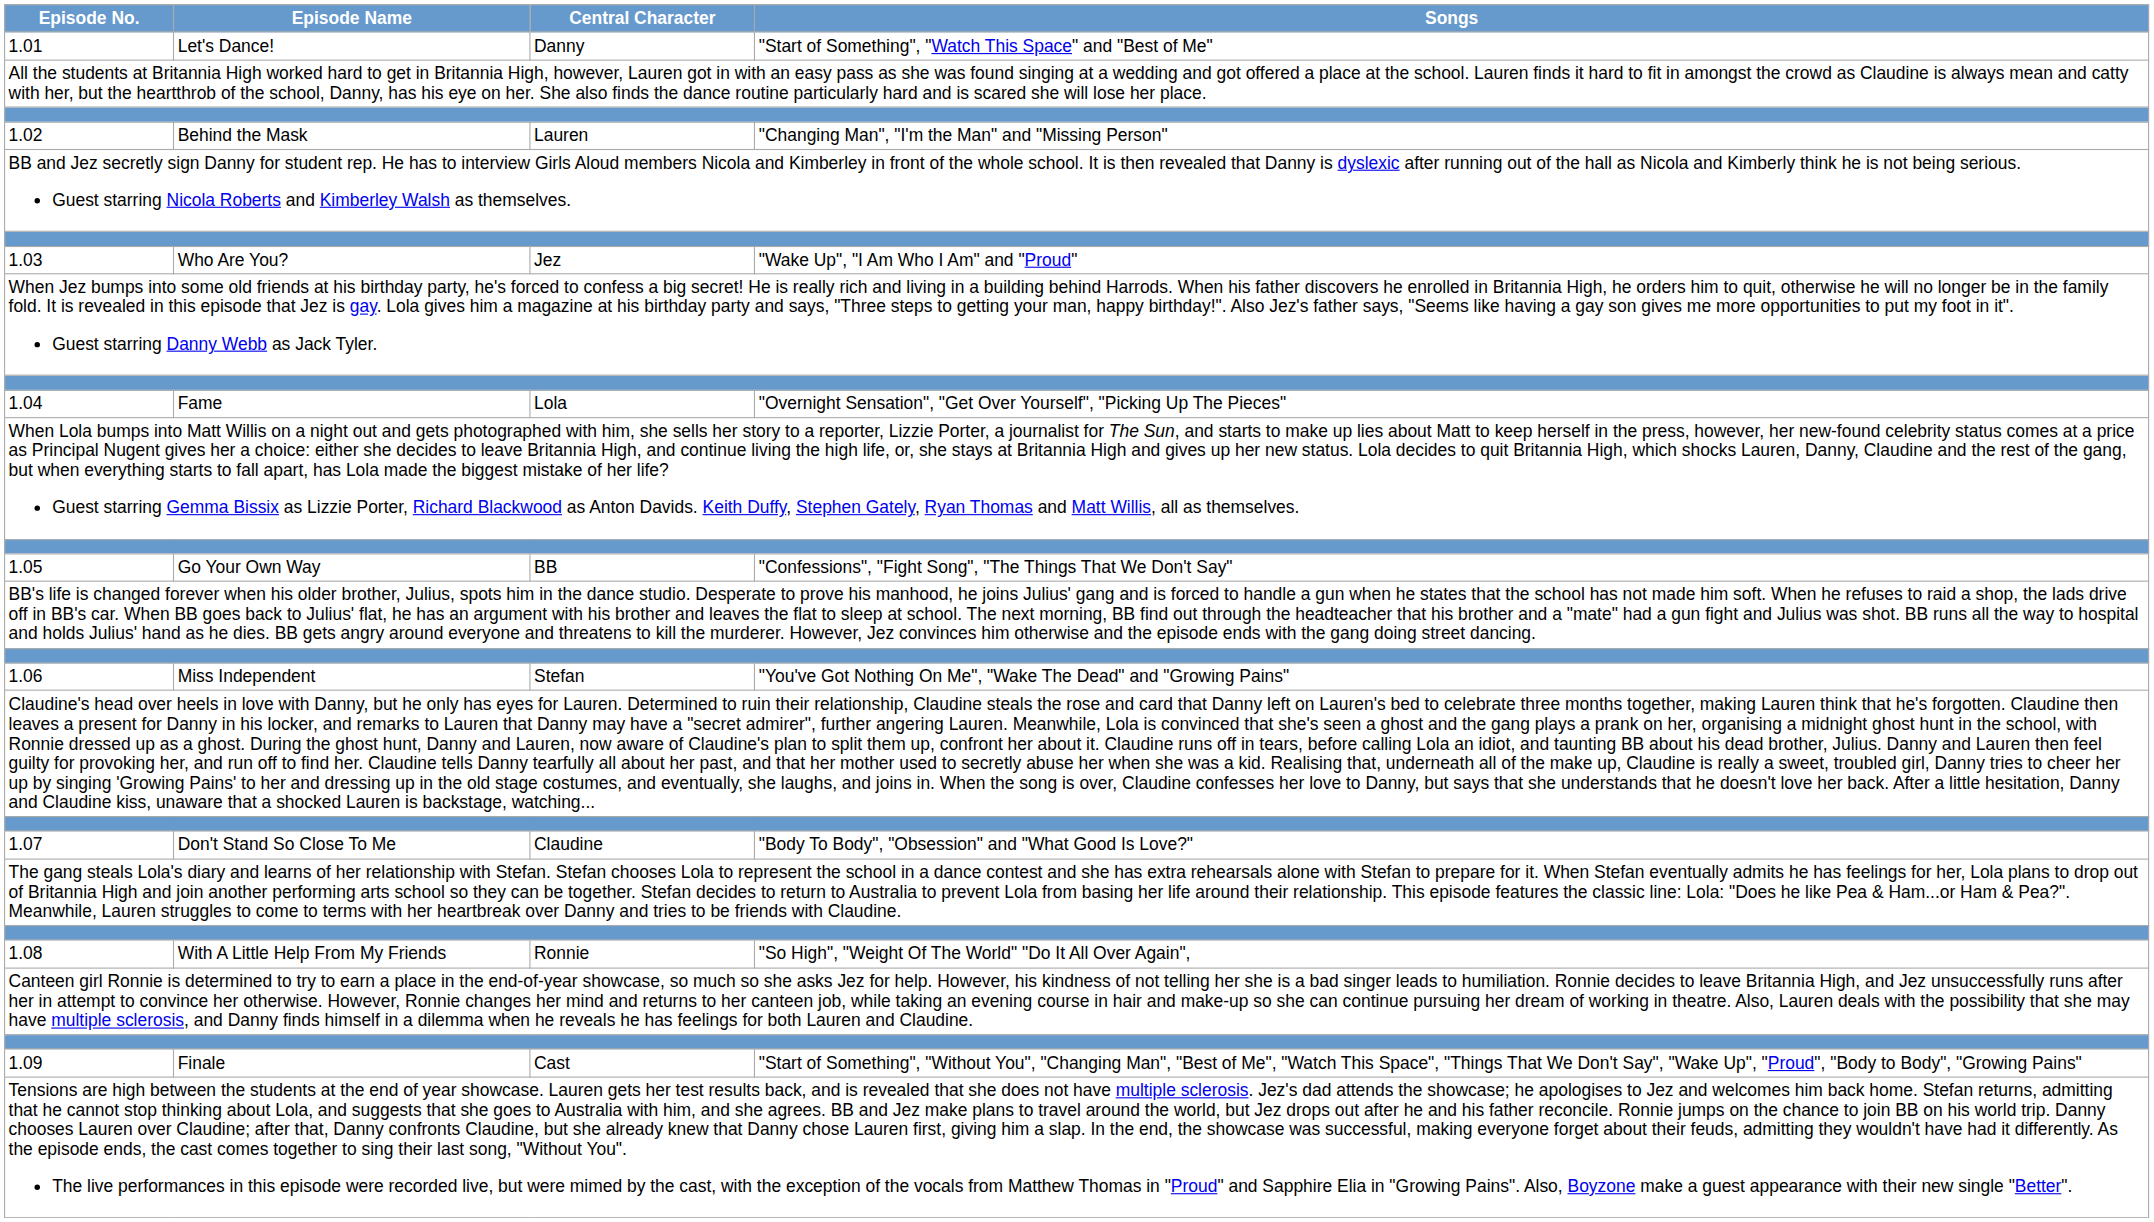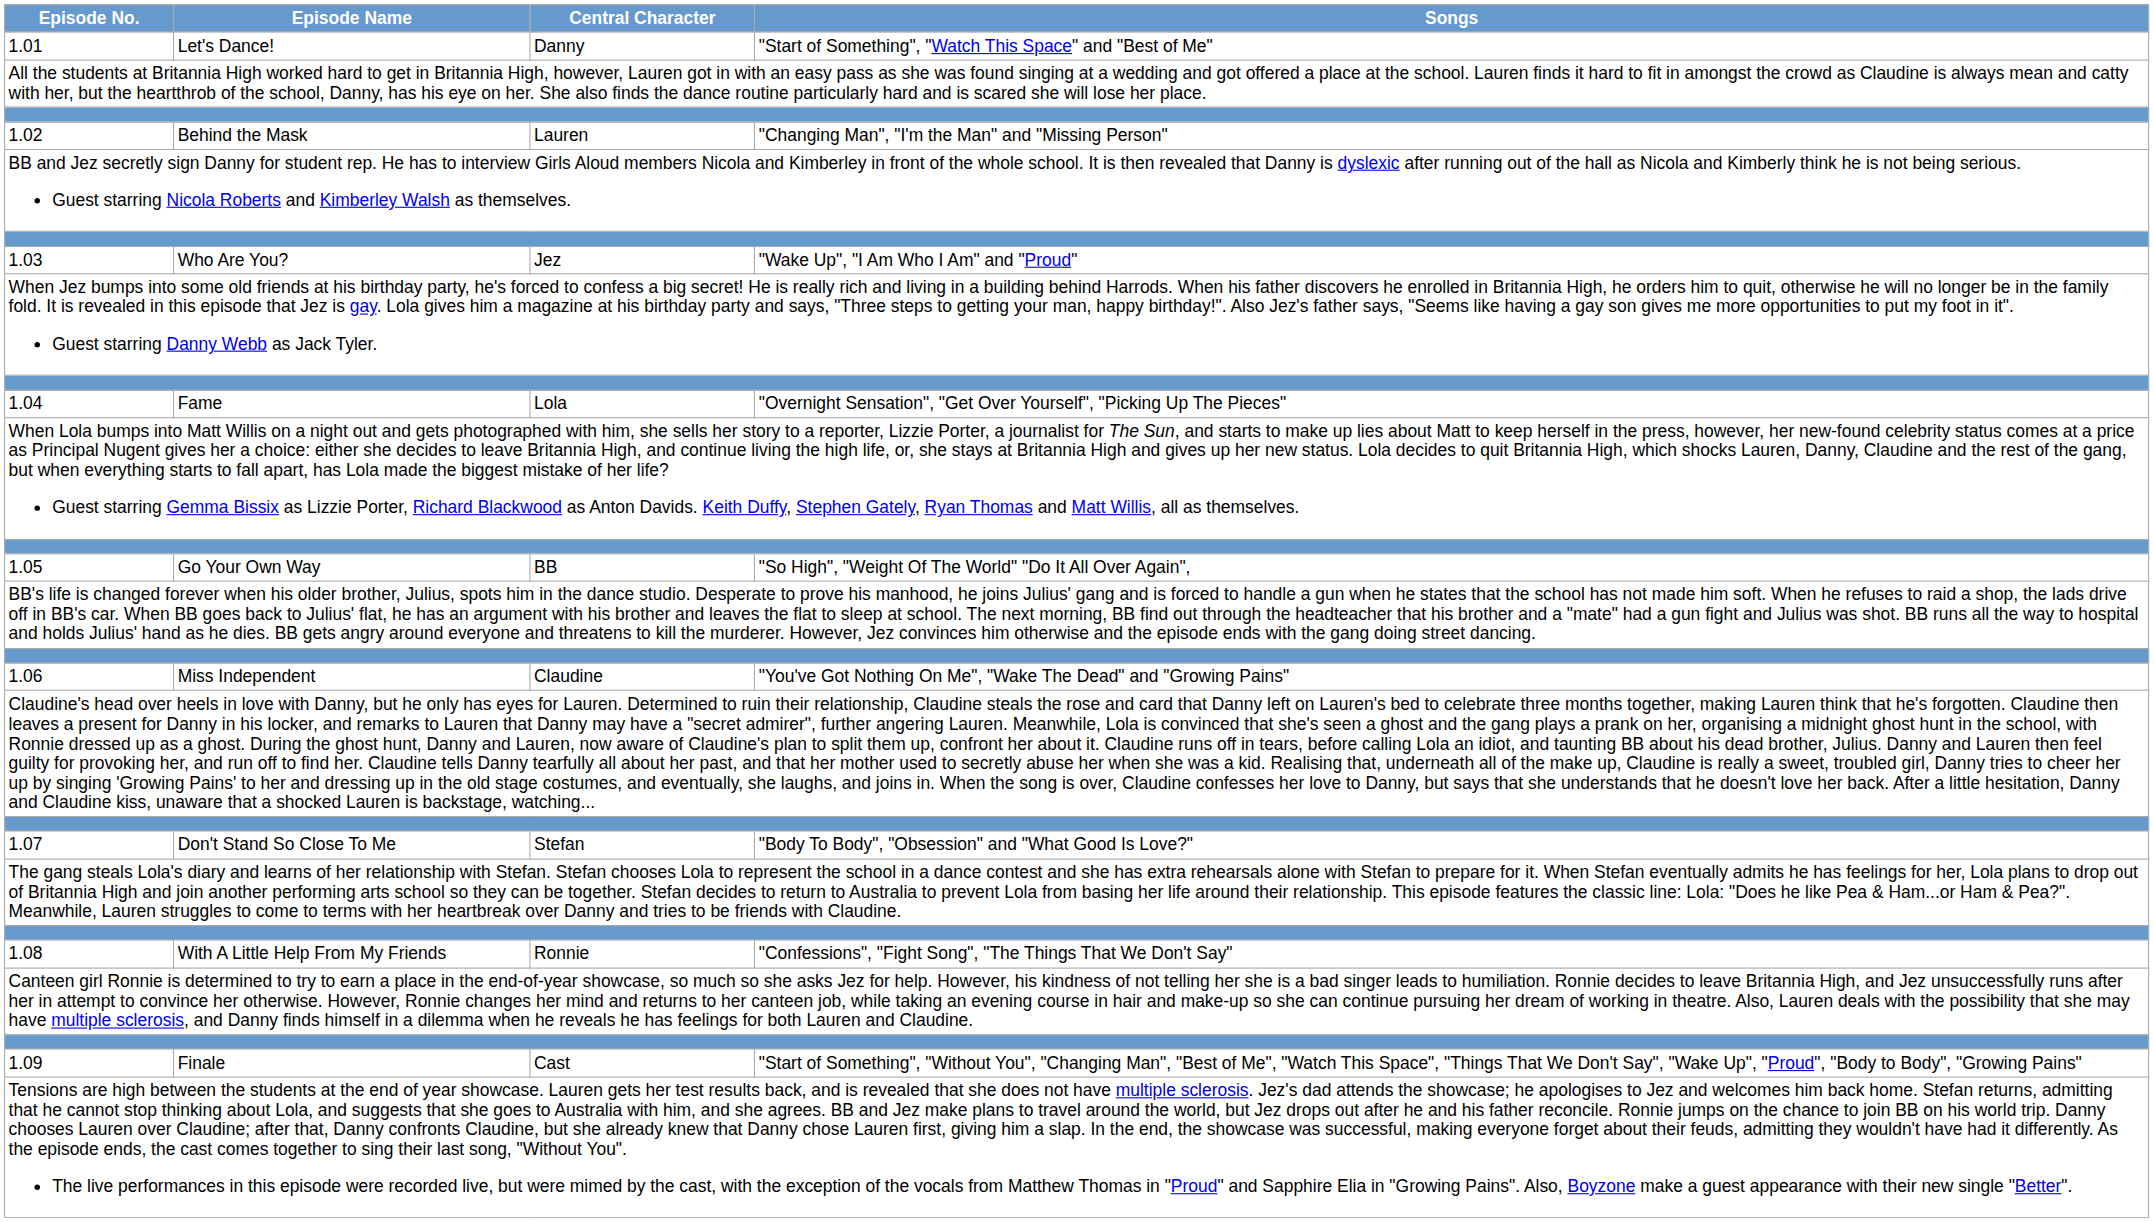1.05 | Songs: "Confessions", "Fight Song", "The Things That We Don't Say" -> "So High", "Weight Of The World" "Do It All Over Again",
1.06 | Central Character: Stefan -> Claudine
1.07 | Central Character: Claudine -> Stefan
1.08 | Songs: "So High", "Weight Of The World" "Do It All Over Again", -> "Confessions", "Fight Song", "The Things That We Don't Say"
